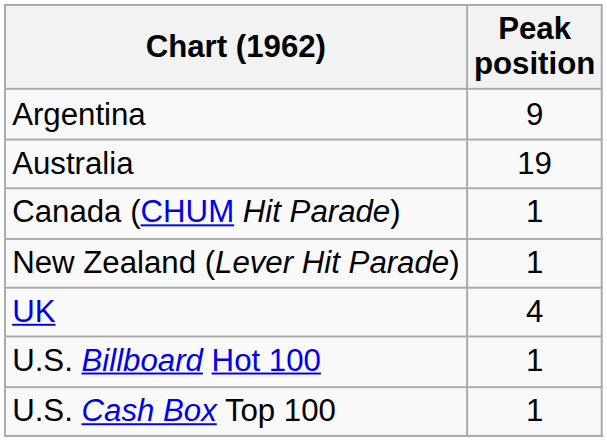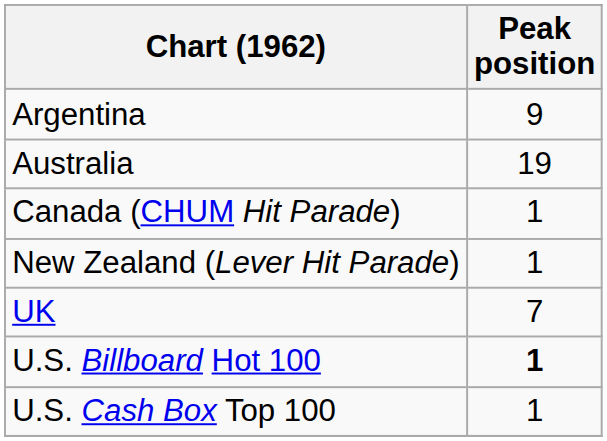UK | Peak position: 4 -> 7
U.S. Billboard Hot 100 | Peak position: normal -> bold
